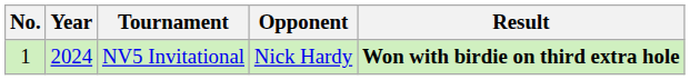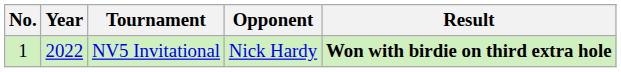NV5 Invitational | Year: 2024 -> 2022
